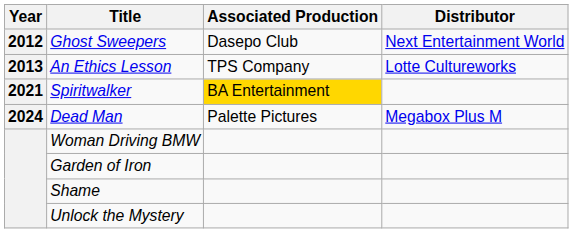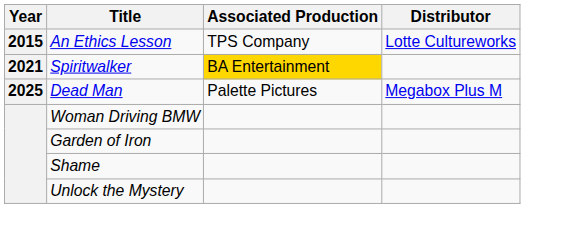- row: 2012 | Ghost Sweepers | Dasepo Club | Next Entertainment World
An Ethics Lesson | Year: 2013 -> 2015
Dead Man | Year: 2024 -> 2025
